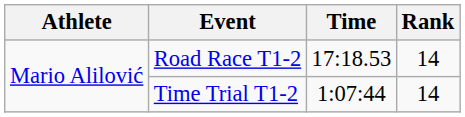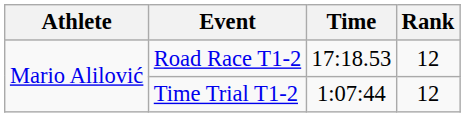Road Race T1-2 | Rank: 14 -> 12
Time Trial T1-2 | Rank: 14 -> 12
